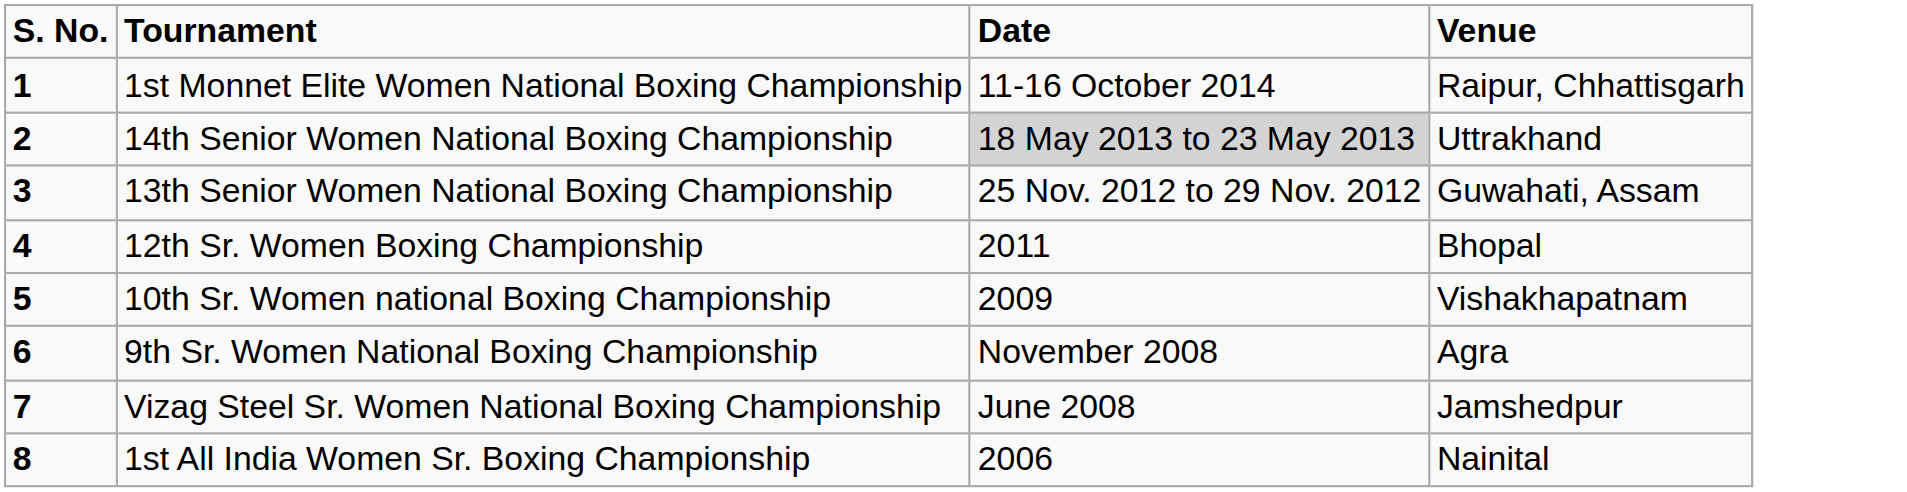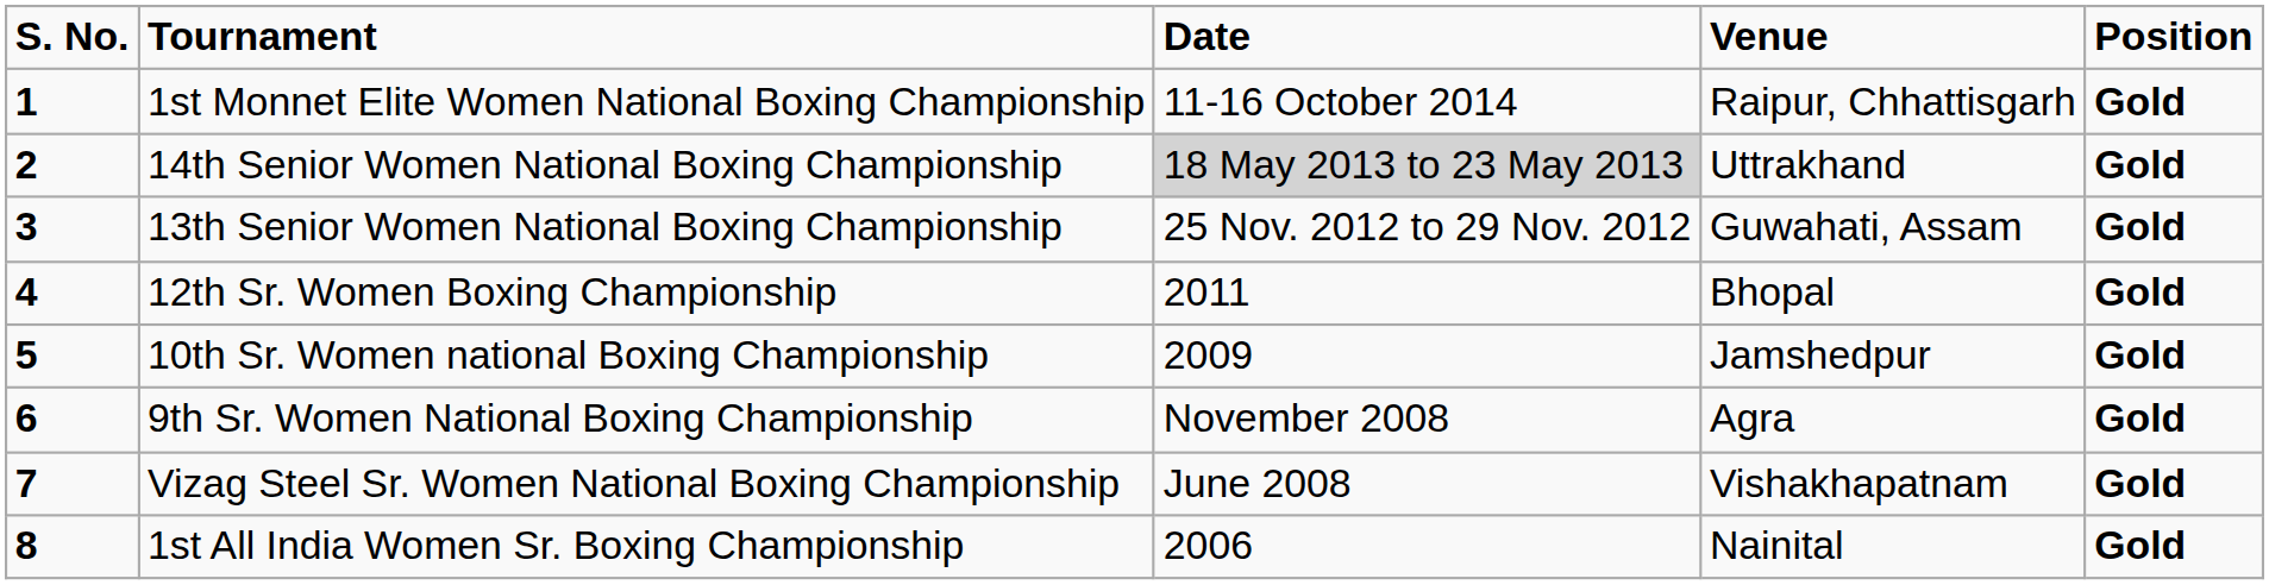+ column: Position | Gold | Gold | Gold | Gold | Gold | Gold | Gold | Gold
10th Sr. Women national Boxing Championship | Venue: Vishakhapatnam -> Jamshedpur
Vizag Steel Sr. Women National Boxing Championship | Venue: Jamshedpur -> Vishakhapatnam
